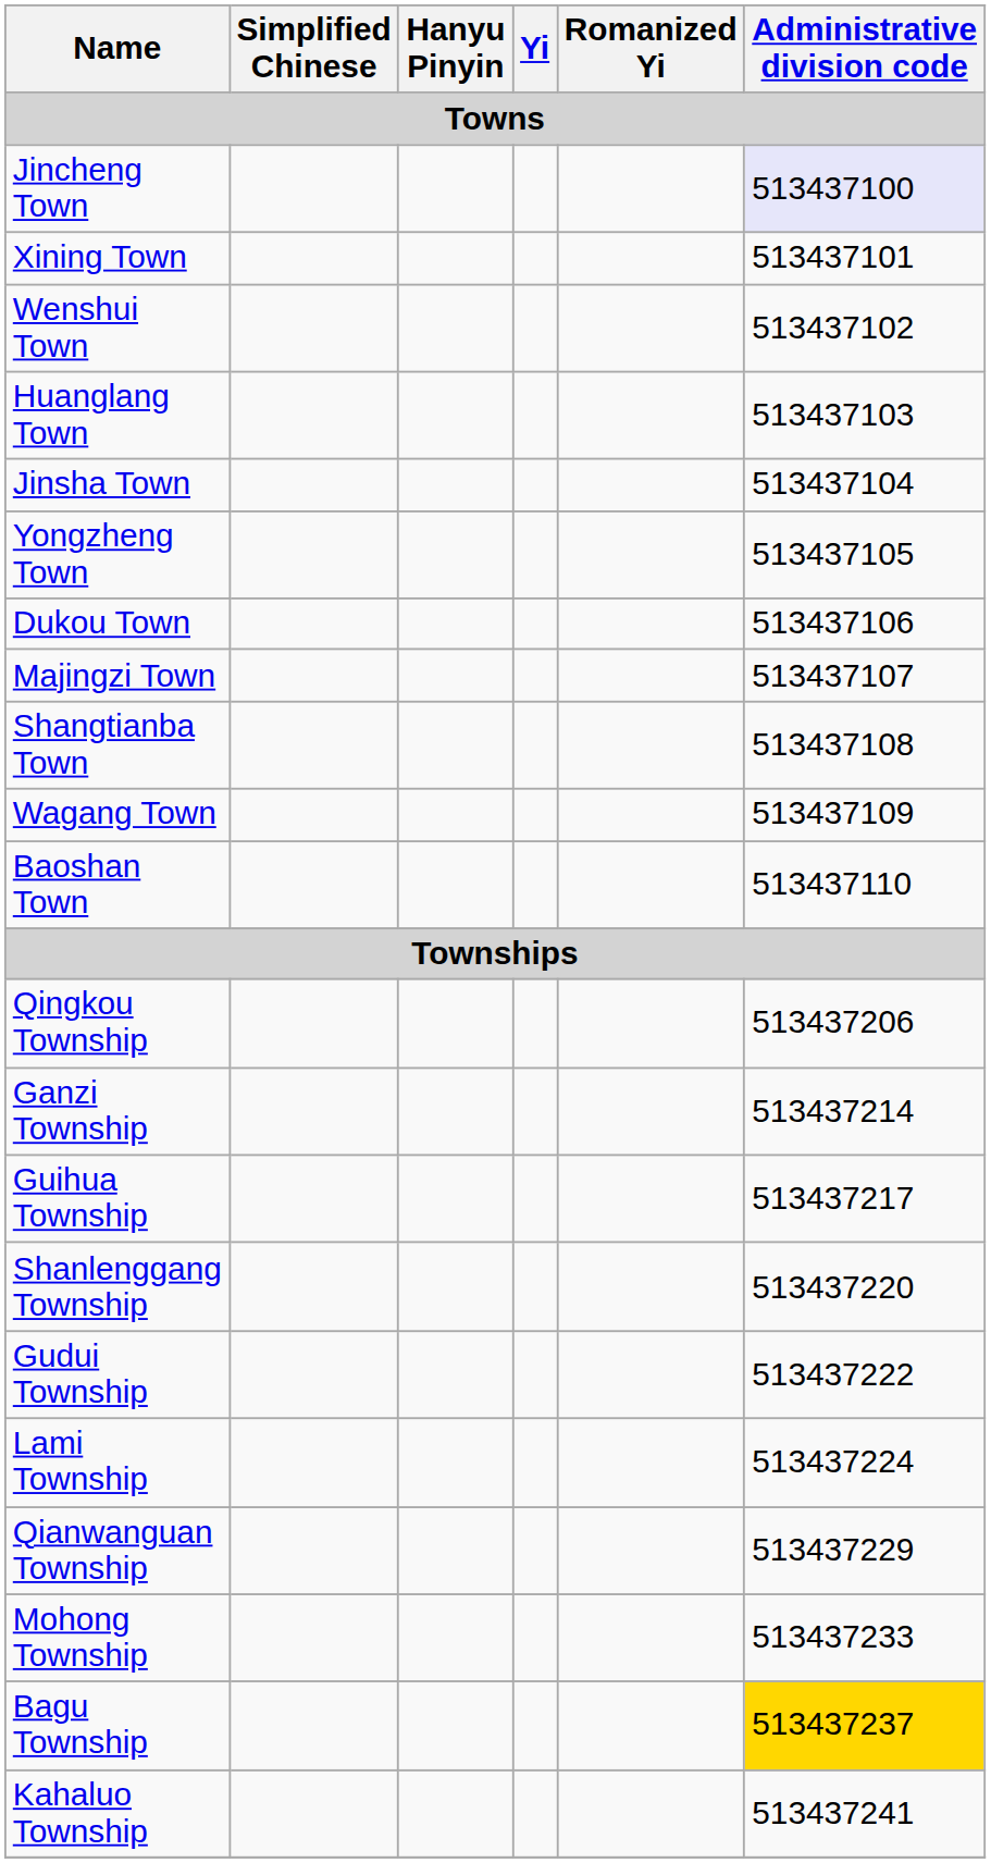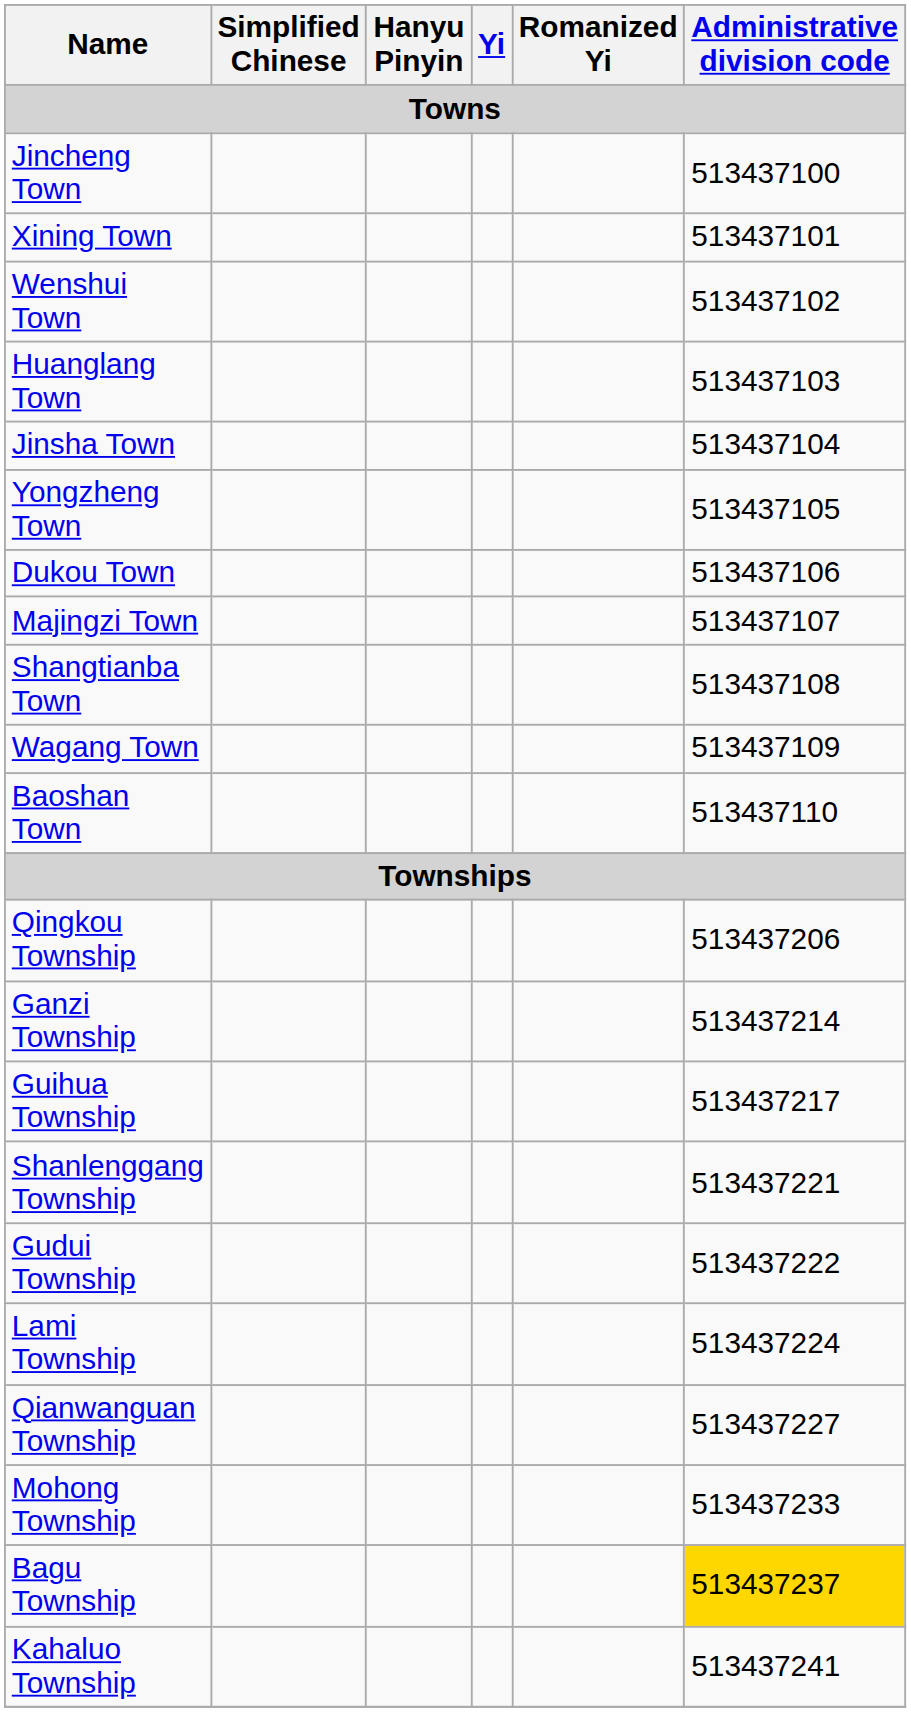Jincheng Town | Administrative division code: lavender background -> no background
Shanlenggang Township | Administrative division code: 513437220 -> 513437221
Qianwanguan Township | Administrative division code: 513437229 -> 513437227
